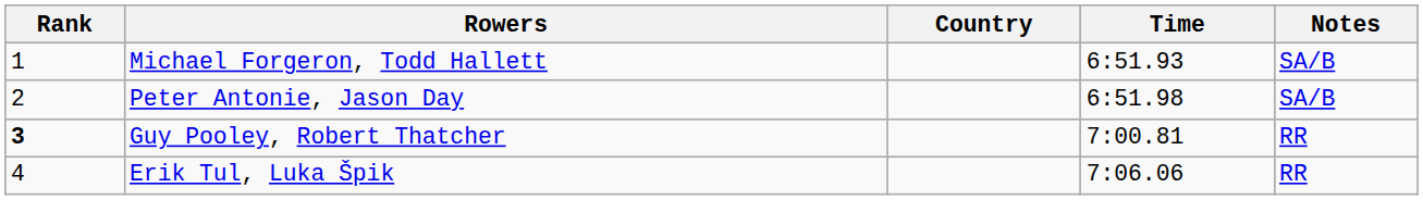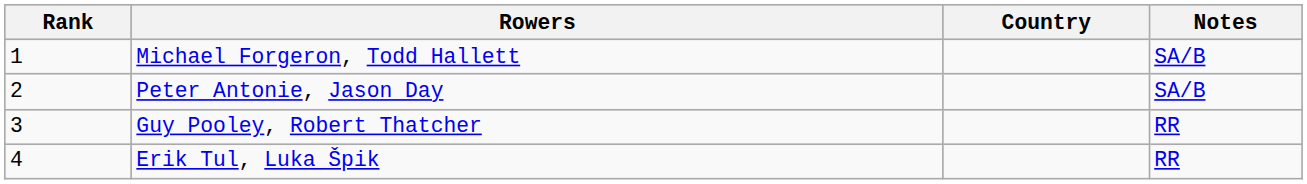- column: Time | 6:51.93 | 6:51.98 | 7:00.81 | 7:06.06
Guy Pooley, Robert Thatcher | Rank: bold -> normal
